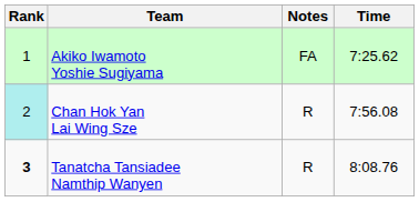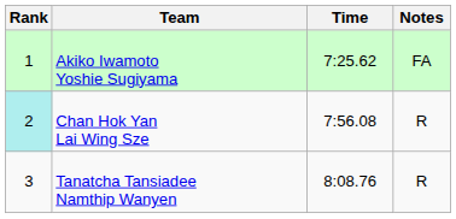columns swapped: Time <-> Notes
Tanatcha Tansiadee Namthip Wanyen | Rank: bold -> normal
